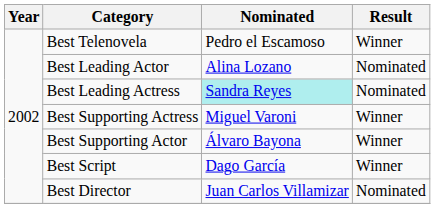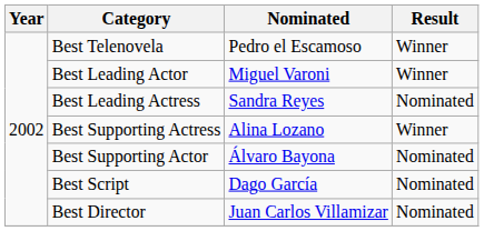Best Leading Actor | Nominated: Alina Lozano -> Miguel Varoni
Best Leading Actor | Result: Nominated -> Winner
Best Leading Actress | Nominated: paleturquoise background -> no background
Best Supporting Actress | Nominated: Miguel Varoni -> Alina Lozano
Best Supporting Actor | Result: Winner -> Nominated
Best Script | Result: Winner -> Nominated
